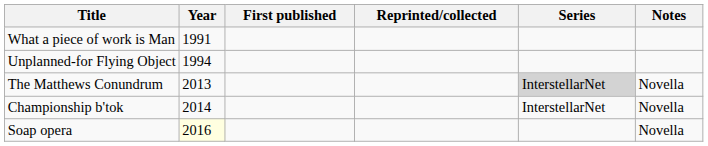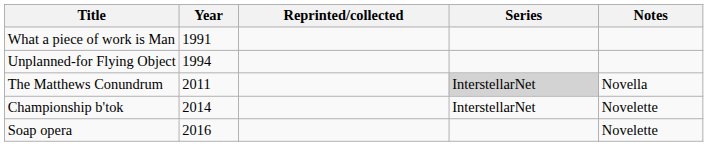- column: First published
The Matthews Conundrum | Year: 2013 -> 2011
Championship b'tok | Notes: Novella -> Novelette
Soap opera | Year: lightyellow background -> no background
Soap opera | Notes: Novella -> Novelette
